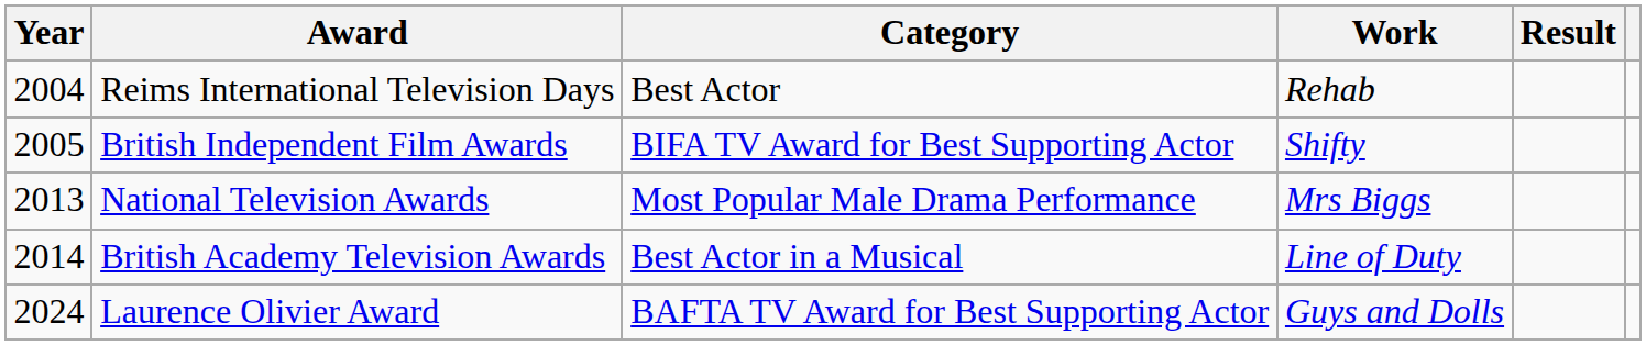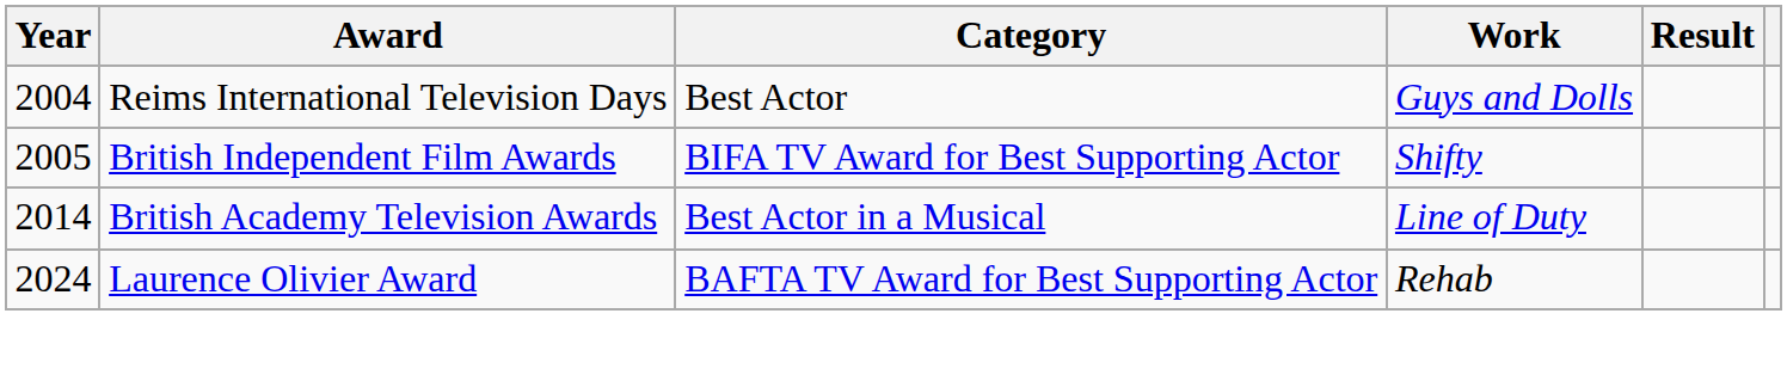Reims International Television Days | Work: Rehab -> Guys and Dolls
- row: 2013 | National Television Awards | Most Popular Male Drama Performance | Mrs Biggs
Laurence Olivier Award | Work: Guys and Dolls -> Rehab
